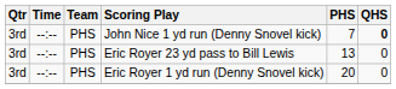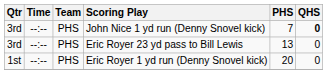Eric Royer 1 yd run (Denny Snovel kick) | Qtr: 3rd -> 1st
